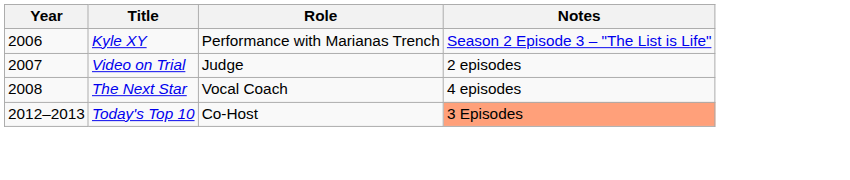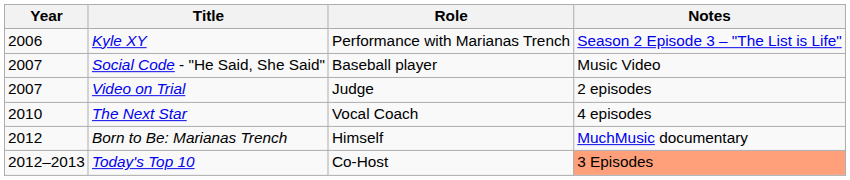+ row: 2007 | Social Code - "He Said, She Said" | Baseball player | Music Video
The Next Star | Year: 2008 -> 2010
+ row: 2012 | Born to Be: Marianas Trench | Himself | MuchMusic documentary
